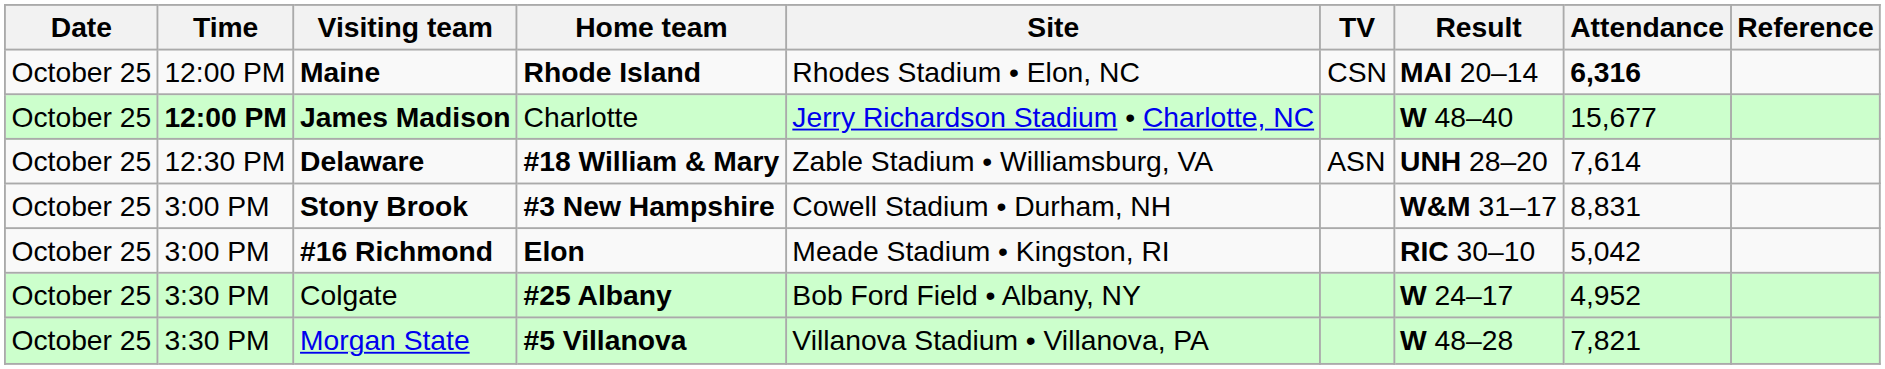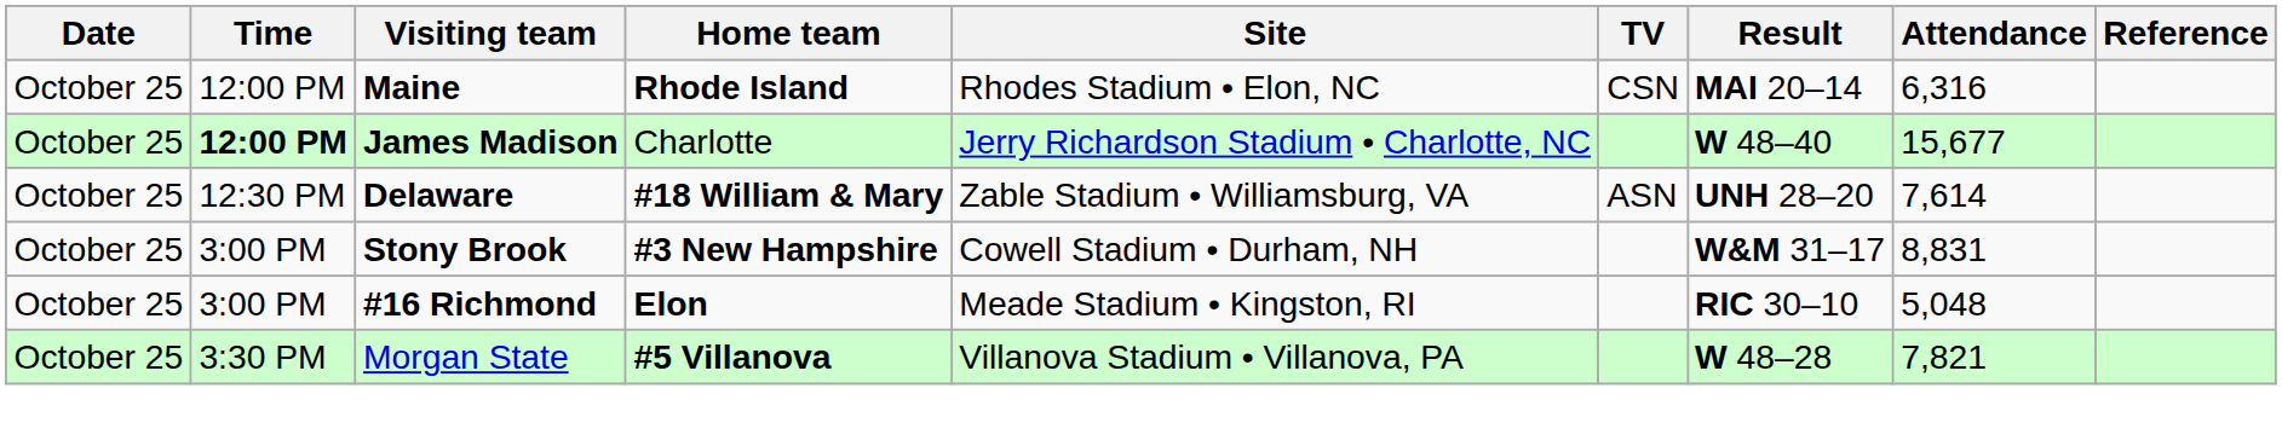Maine | Attendance: bold -> normal
#16 Richmond | Attendance: 5,042 -> 5,048
- row: October 25 | 3:30 PM | Colgate | #25 Albany | Bob Ford Field • Albany, NY | W 24–17 | 4,952
